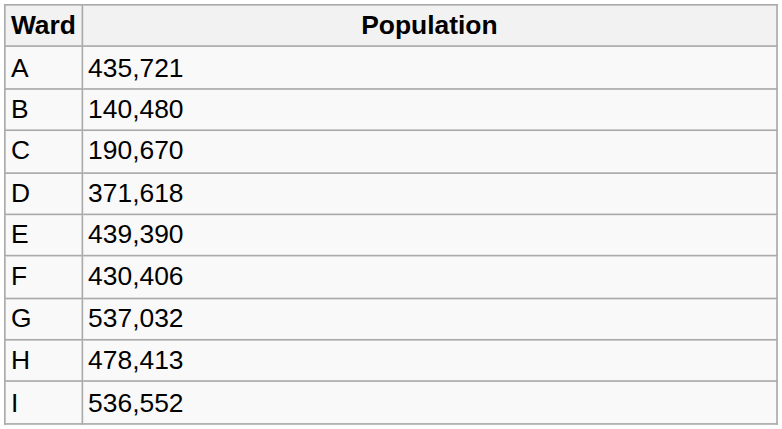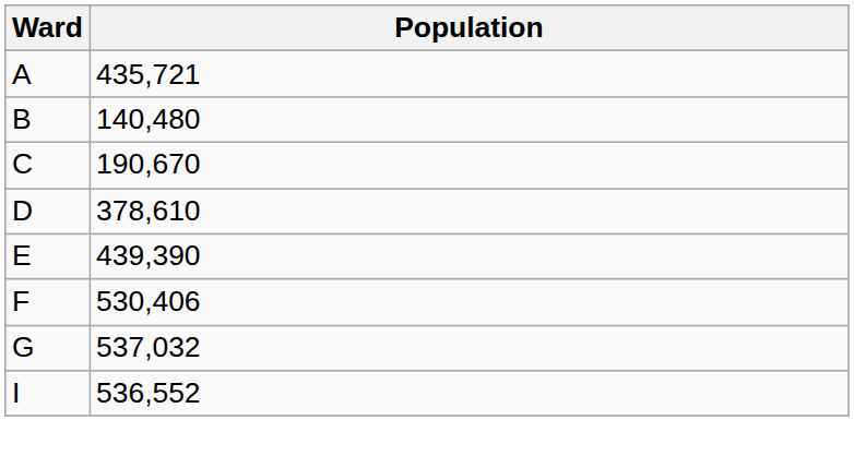D | Population: 371,618 -> 378,610
F | Population: 430,406 -> 530,406
- row: H | 478,413
